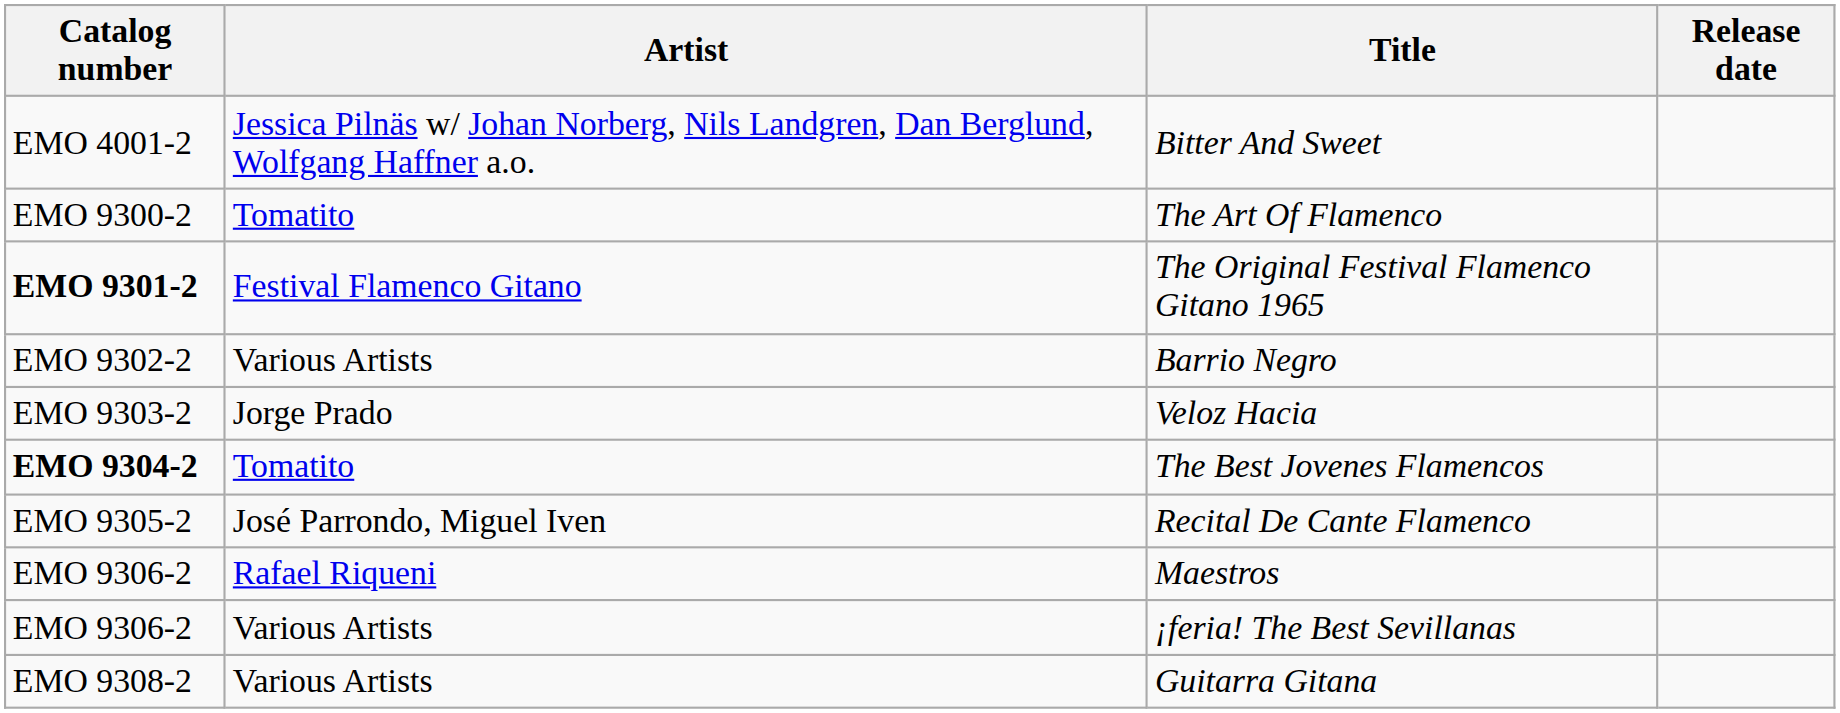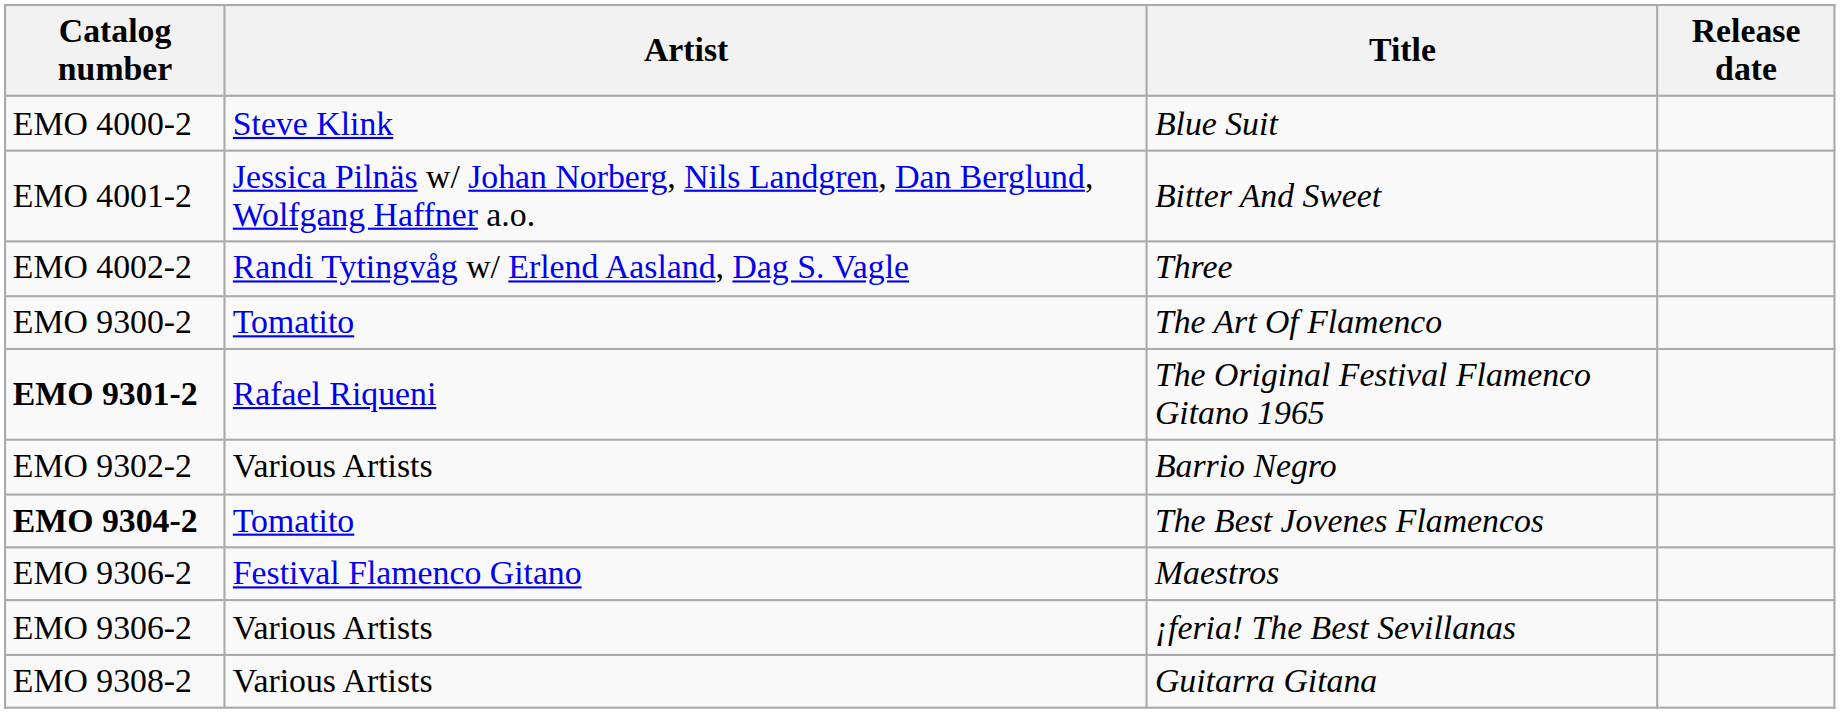+ row: EMO 4000-2 | Steve Klink | Blue Suit
+ row: EMO 4002-2 | Randi Tytingvåg w/ Erlend Aasland, Dag S. Vagle | Three
The Original Festival Flamenco Gitano 1965 | Artist: Festival Flamenco Gitano -> Rafael Riqueni
- row: EMO 9303-2 | Jorge Prado | Veloz Hacia
- row: EMO 9305-2 | José Parrondo, Miguel Iven | Recital De Cante Flamenco
Maestros | Artist: Rafael Riqueni -> Festival Flamenco Gitano
